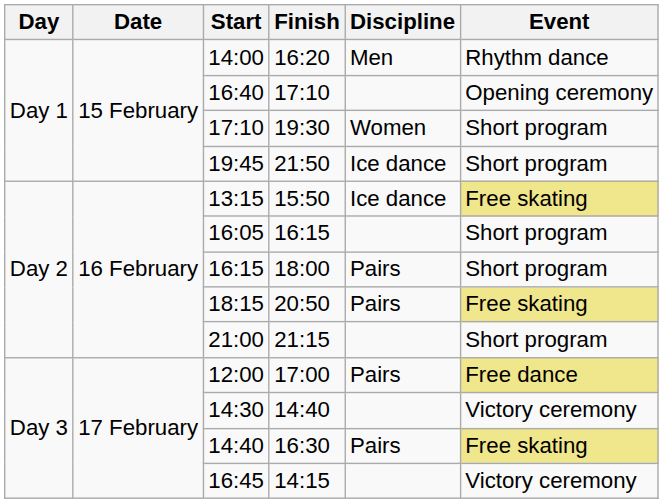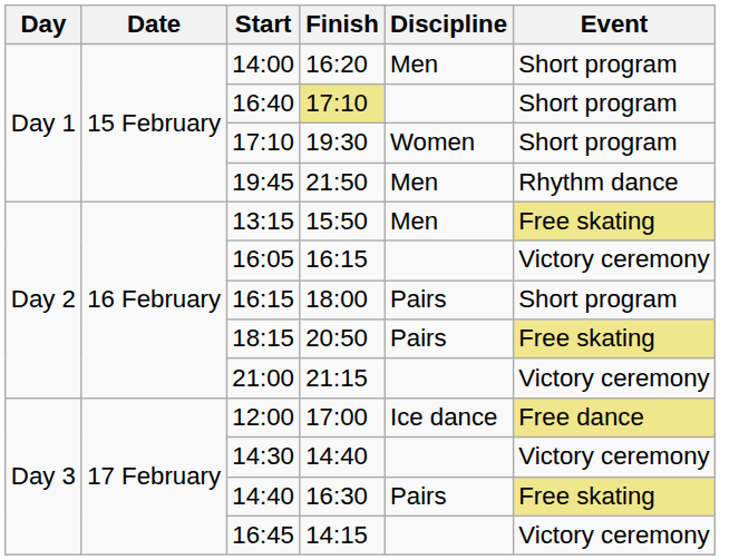14:00 | Event: Rhythm dance -> Short program
16:40 | Finish: no background -> khaki background
16:40 | Event: Opening ceremony -> Short program
19:45 | Discipline: Ice dance -> Men
19:45 | Event: Short program -> Rhythm dance
13:15 | Discipline: Ice dance -> Men
16:05 | Event: Short program -> Victory ceremony
21:00 | Event: Short program -> Victory ceremony
12:00 | Discipline: Pairs -> Ice dance
